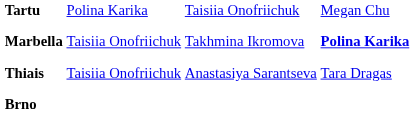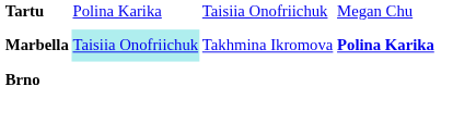Marbella | column 2: no background -> paleturquoise background
- row: Thiais | Taisiia Onofriichuk | Anastasiya Sarantseva | Tara Dragas
